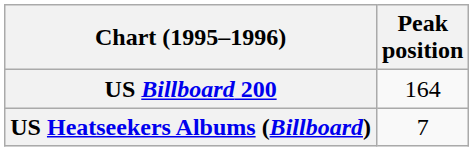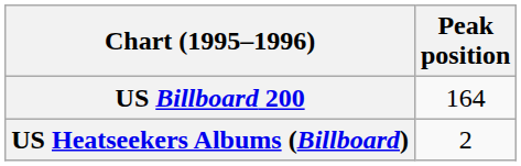US Heatseekers Albums (Billboard) | Peak position: 7 -> 2
